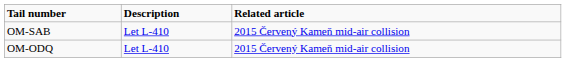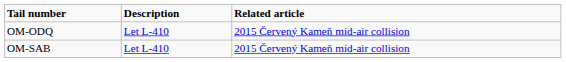rows swapped: OM-ODQ <-> OM-SAB
